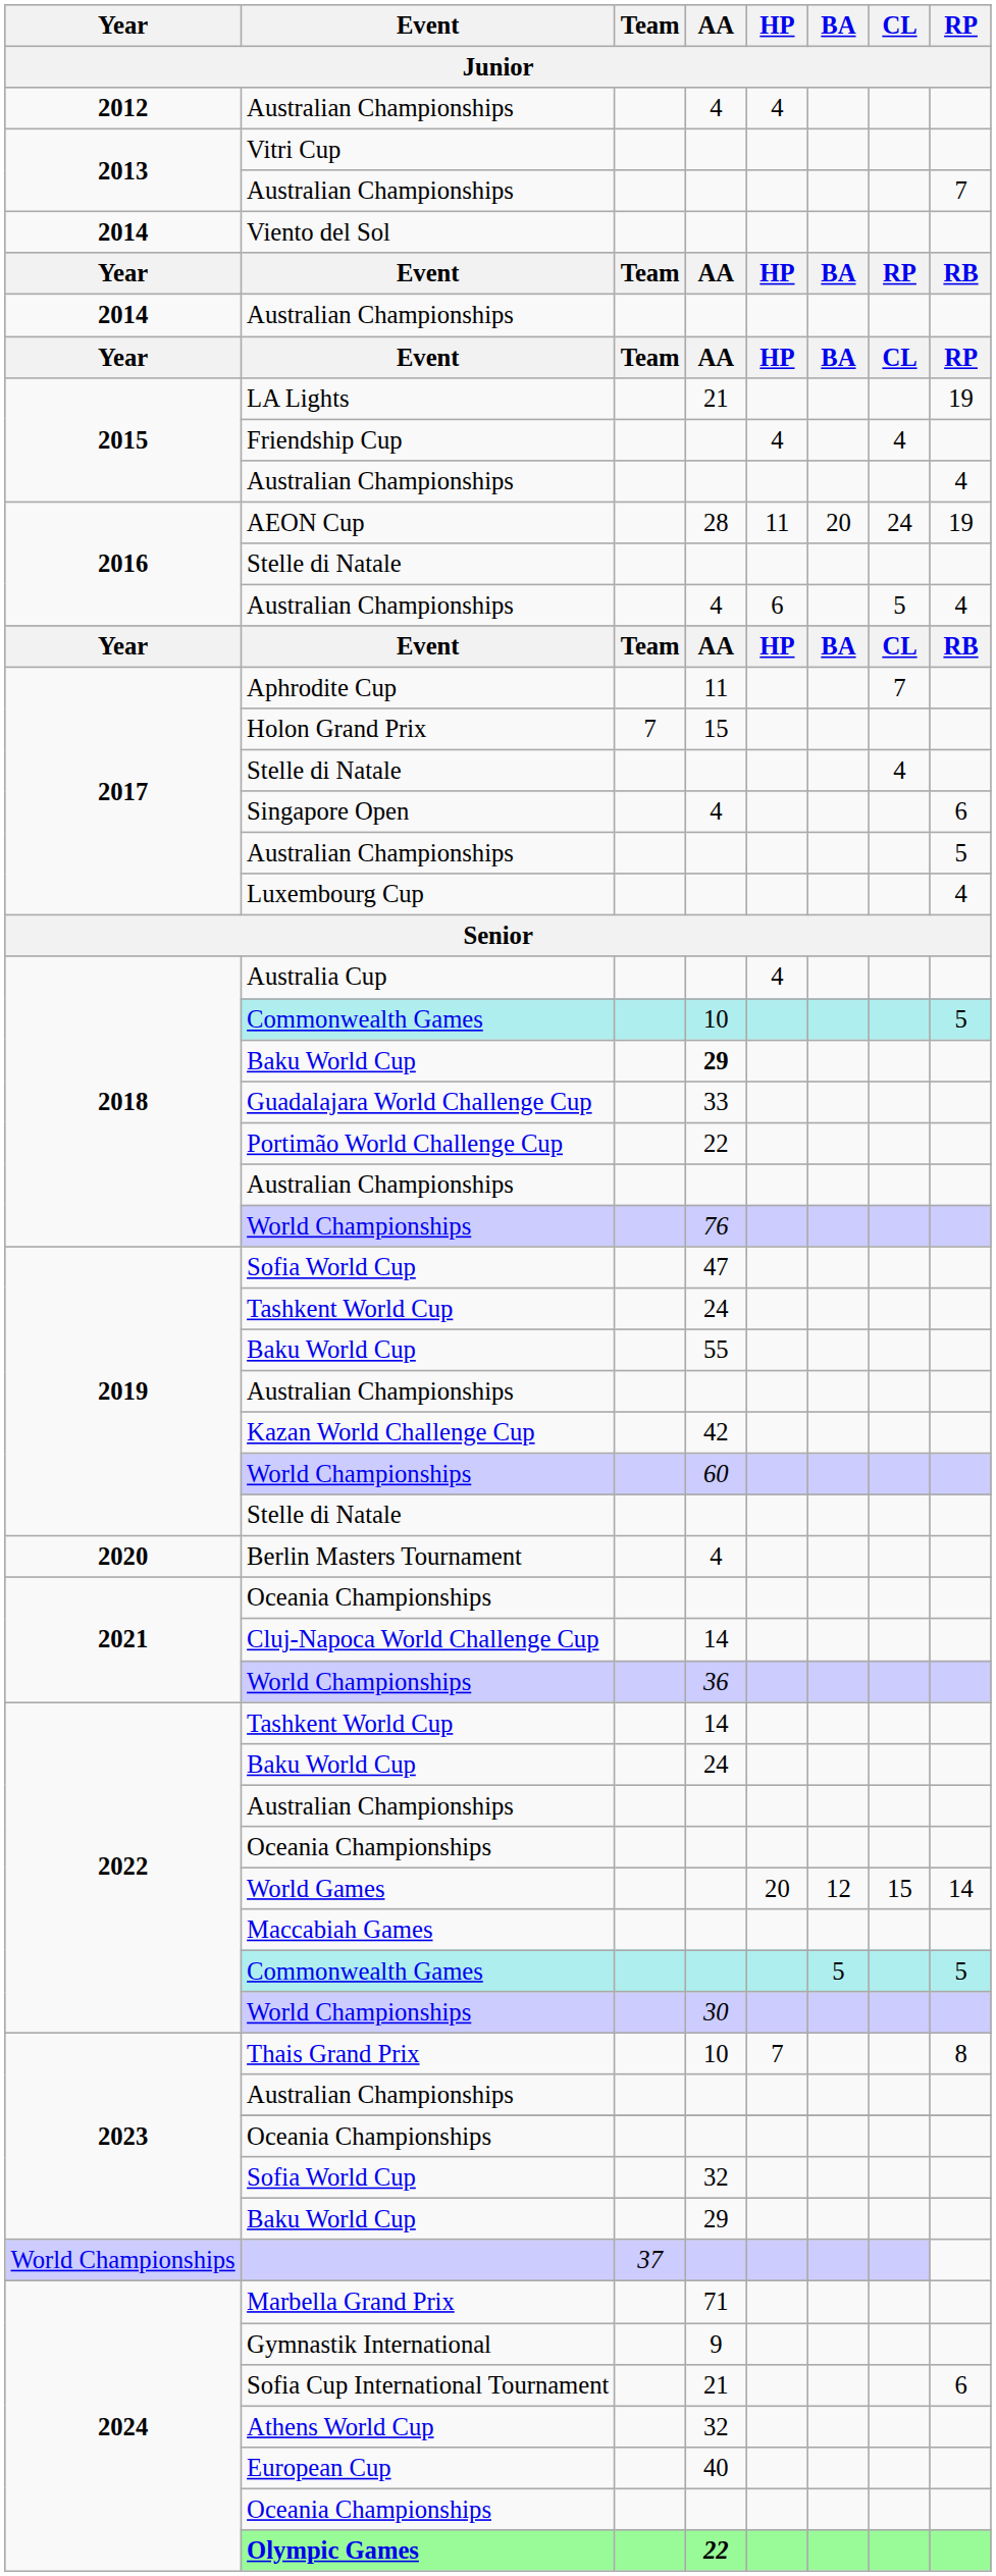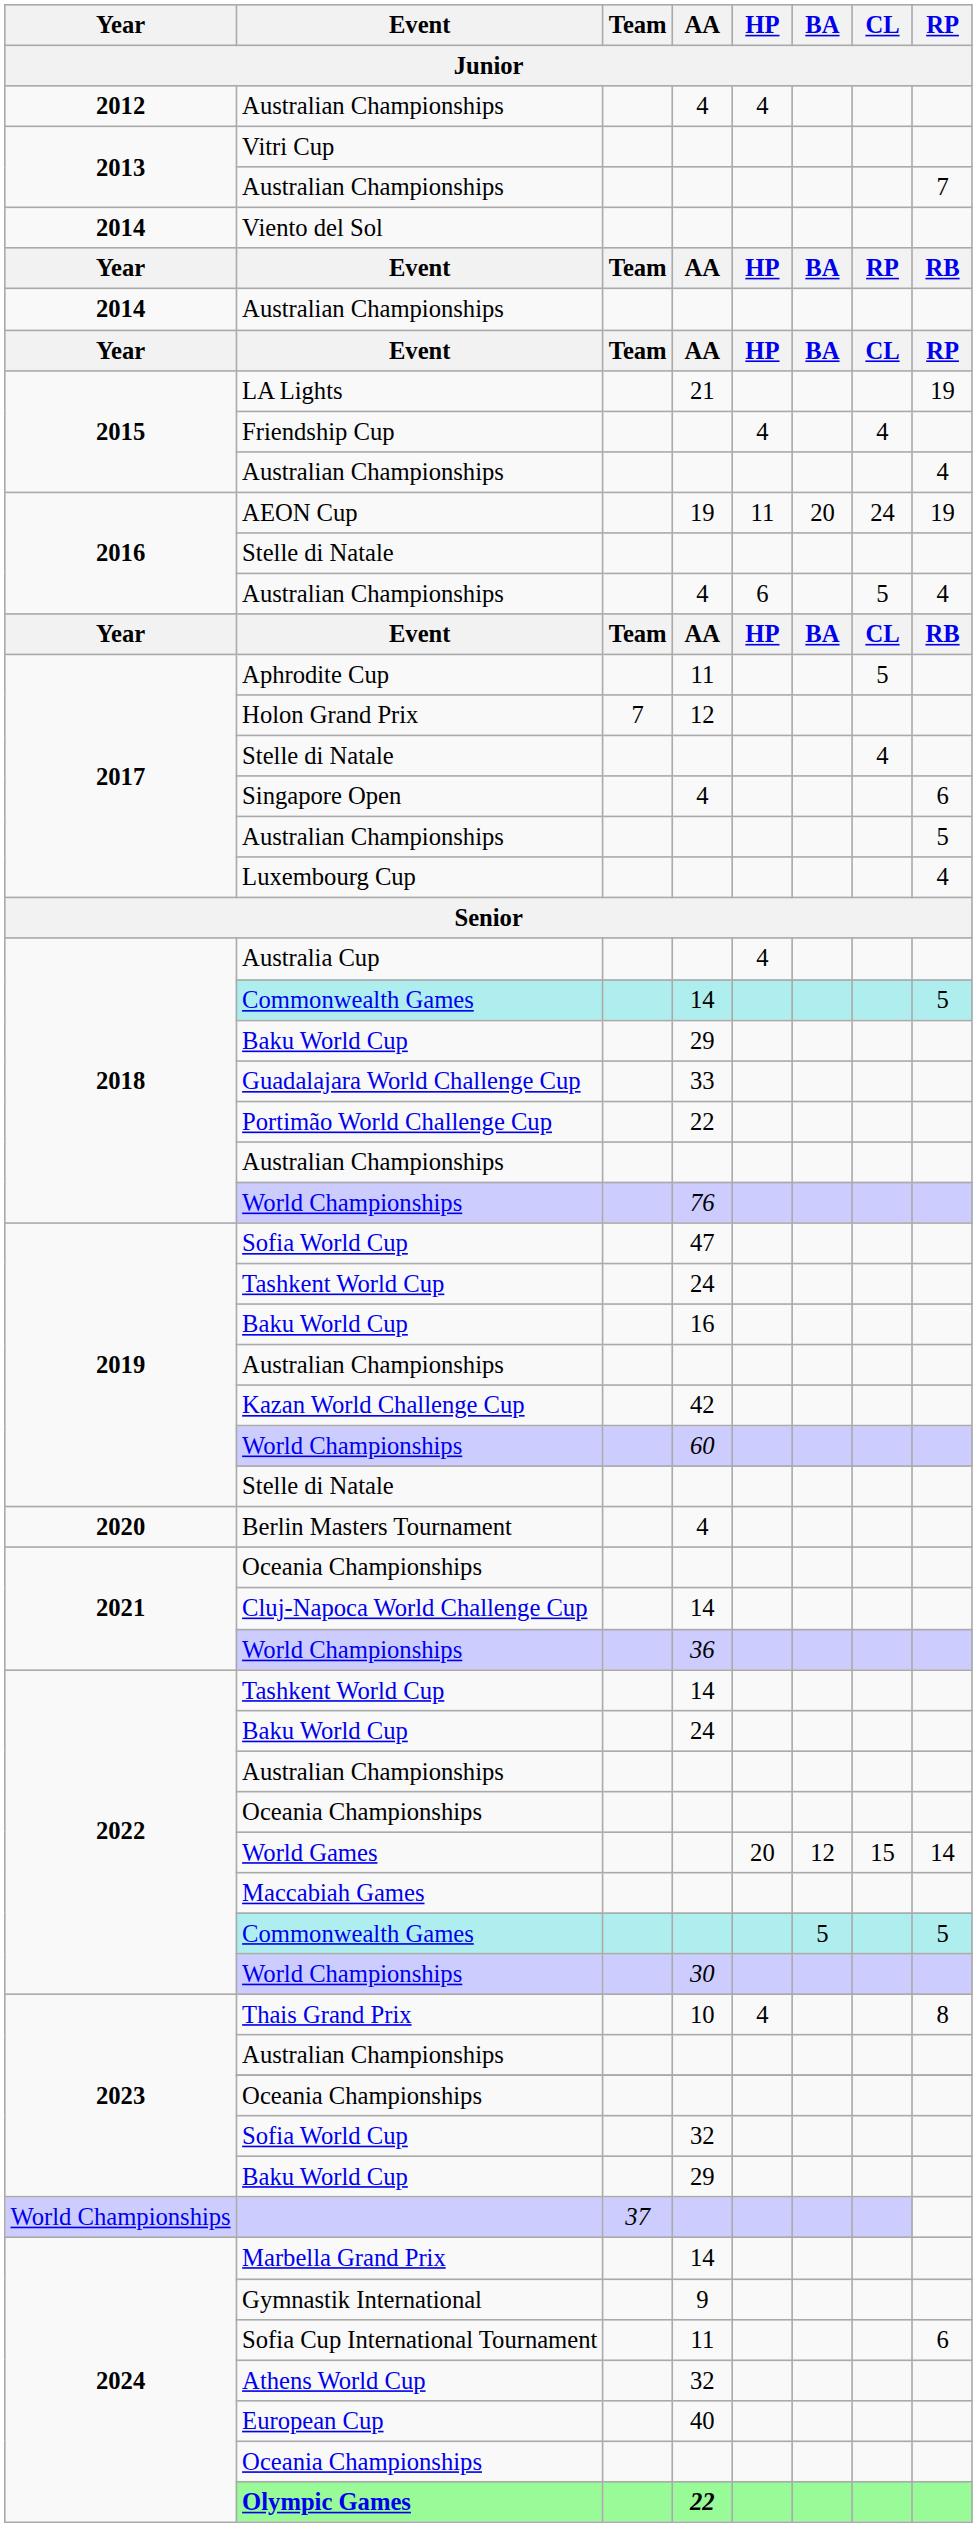AEON Cup | AA: 28 -> 19
Aphrodite Cup | CL: 7 -> 5
Holon Grand Prix | AA: 15 -> 12
2018 / Commonwealth Games | AA: 10 -> 14
2018 / Baku World Cup | AA: bold -> normal
2019 / Baku World Cup | AA: 55 -> 16
Thais Grand Prix | HP: 7 -> 4
Marbella Grand Prix | AA: 71 -> 14
Sofia Cup International Tournament | AA: 21 -> 11
